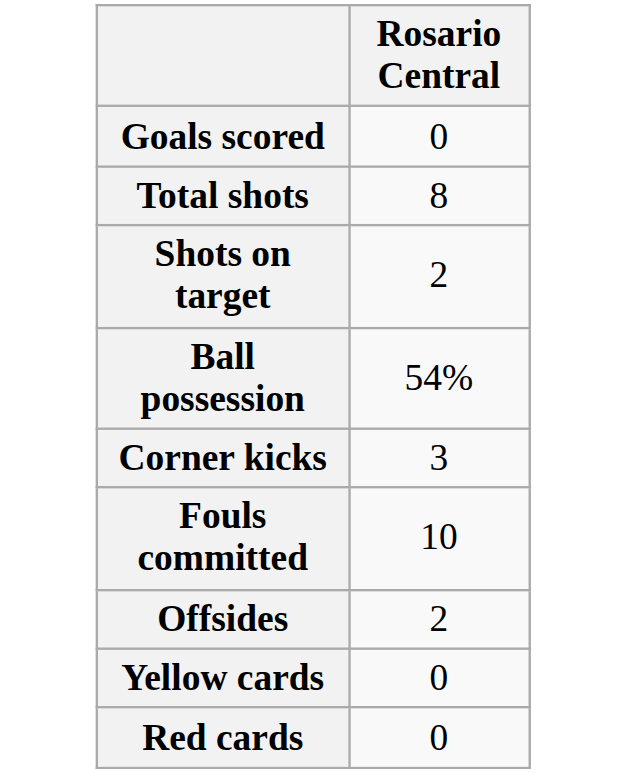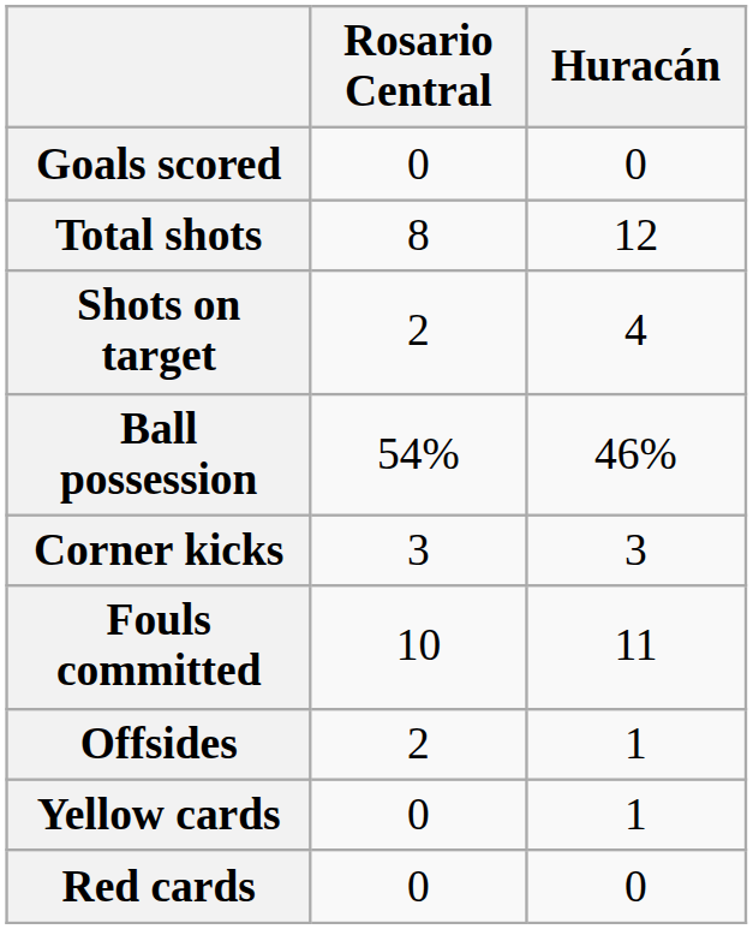+ column: Huracán | 0 | 12 | 4 | 46% | 3 | 11 | 1 | 1 | 0
